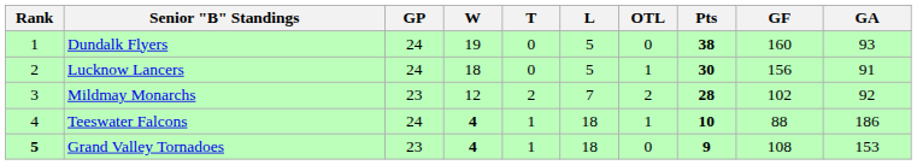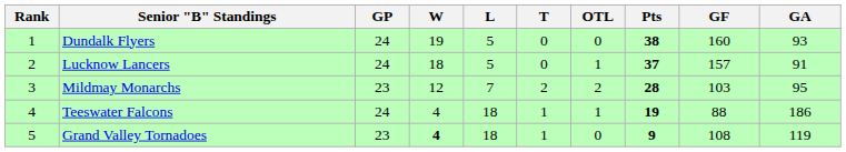columns swapped: L <-> T
Lucknow Lancers | Pts: 30 -> 37
Lucknow Lancers | GF: 156 -> 157
Mildmay Monarchs | GF: 102 -> 103
Mildmay Monarchs | GA: 92 -> 95
Teeswater Falcons | W: bold -> normal
Teeswater Falcons | Pts: 10 -> 19
Grand Valley Tornadoes | Rank: bold -> normal
Grand Valley Tornadoes | GA: 153 -> 119
